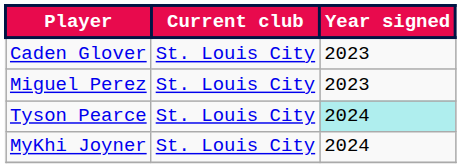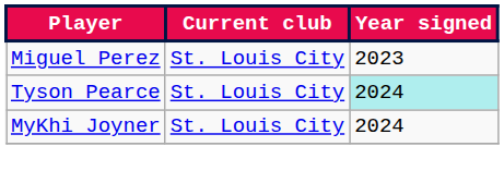- row: Caden Glover | St. Louis City | 2023
